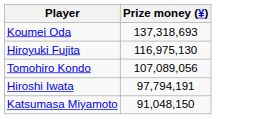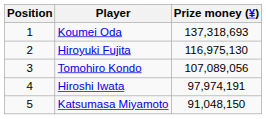+ column: Position | 1 | 2 | 3 | 4 | 5
Hiroshi Iwata | Prize money (¥): 97,794,191 -> 97,974,191
